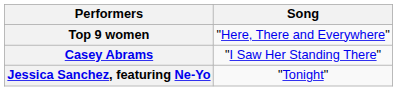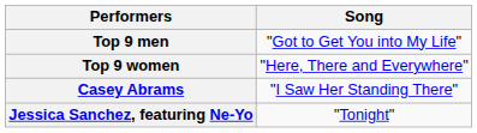+ row: Top 9 men | "Got to Get You into My Life"
